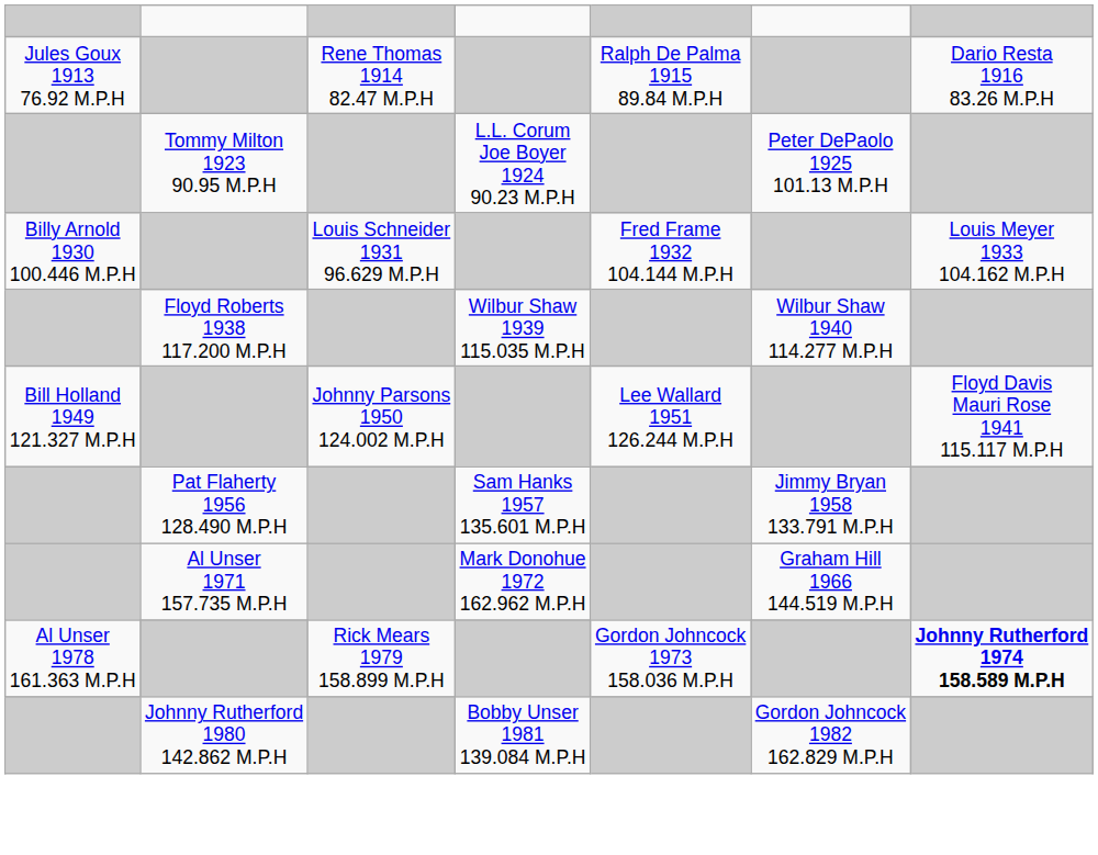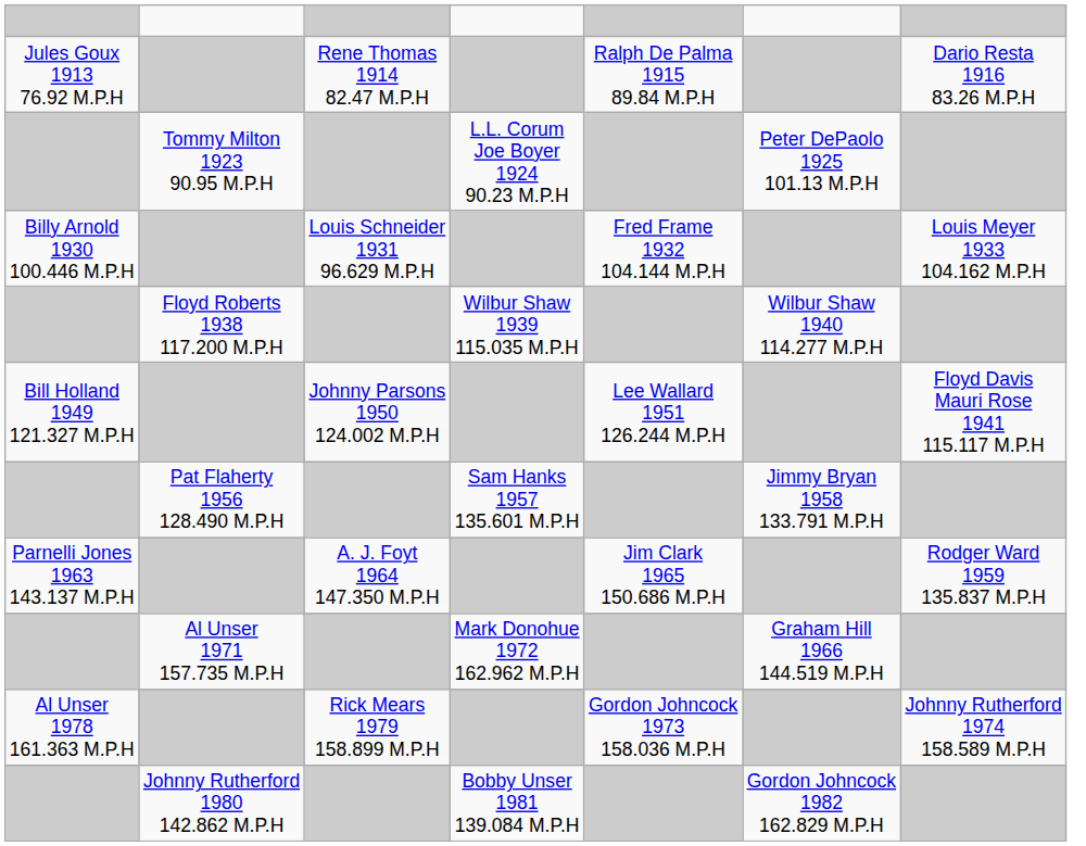+ row: Parnelli Jones 1963 143.137 M.P.H | A. J. Foyt 1964 147.350 M.P.H | Jim Clark 1965 150.686 M.P.H | Rodger Ward 1959 135.837 M.P.H
Al Unser 1978 161.363 M.P.H | column 7: bold -> normal
